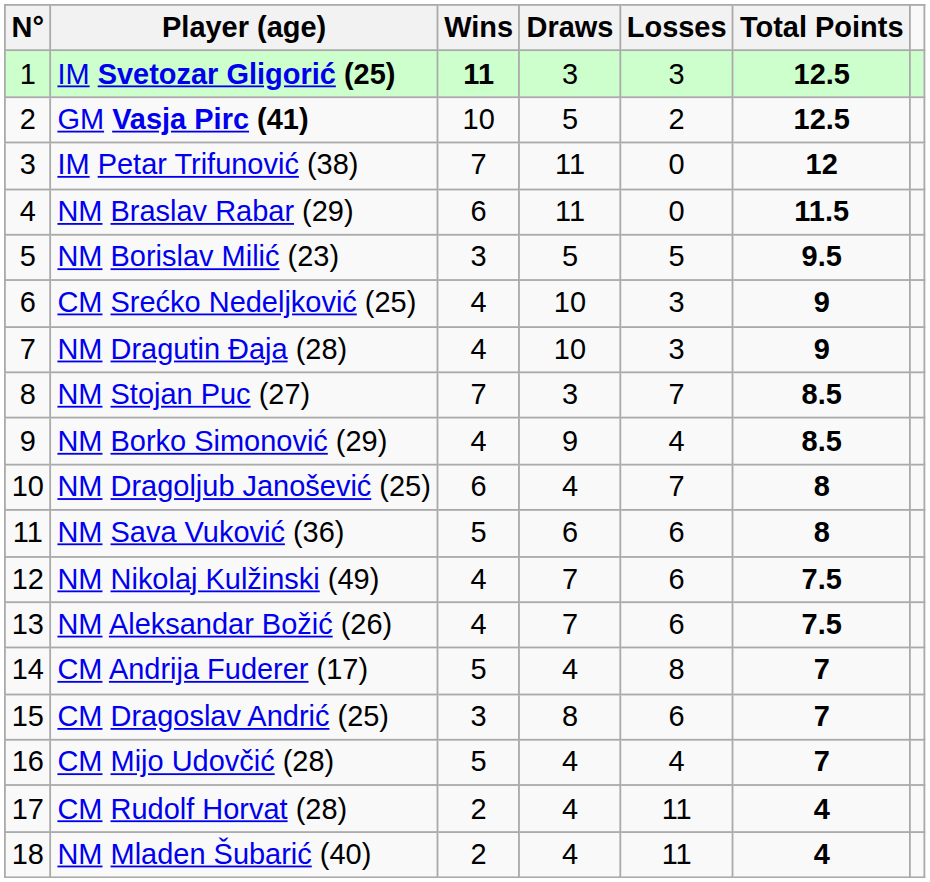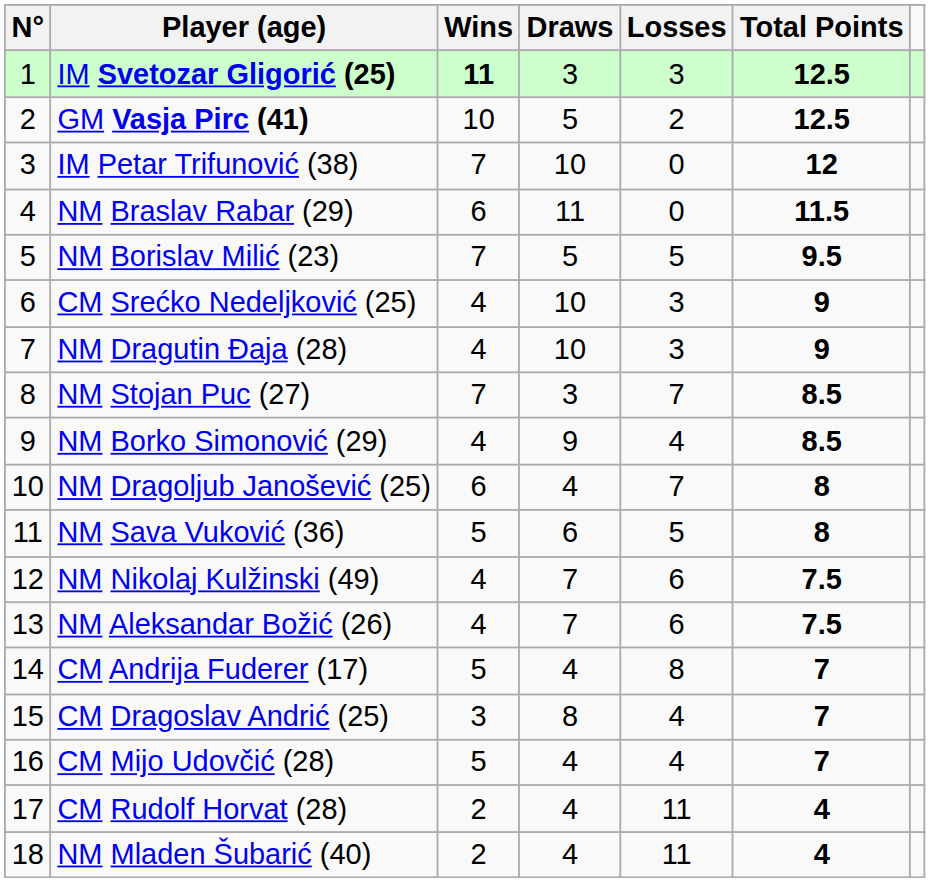IM Petar Trifunović (38) | Draws: 11 -> 10
NM Borislav Milić (23) | Wins: 3 -> 7
NM Sava Vuković (36) | Losses: 6 -> 5
CM Dragoslav Andrić (25) | Losses: 6 -> 4
